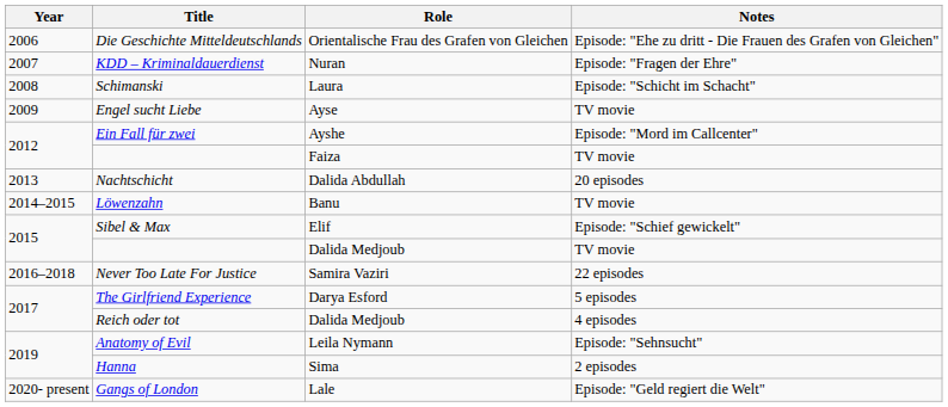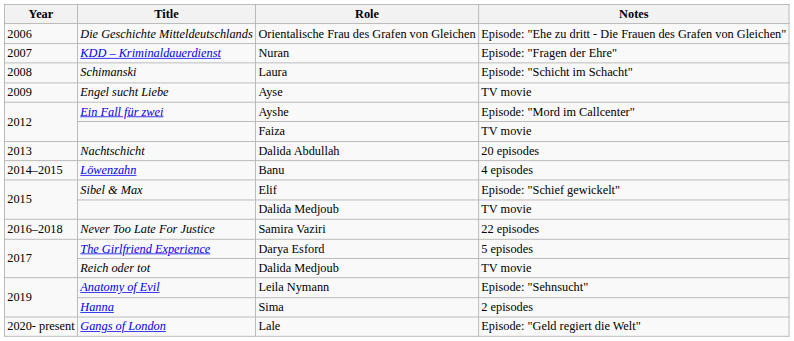Löwenzahn | Notes: TV movie -> 4 episodes
Reich oder tot | Notes: 4 episodes -> TV movie
